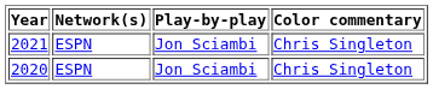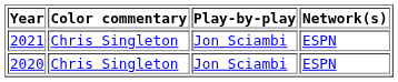columns swapped: Network(s) <-> Color commentary
